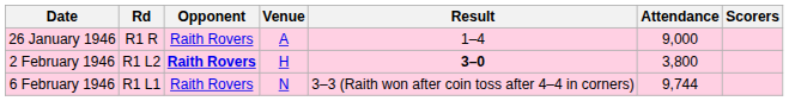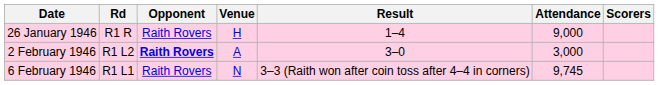26 January 1946 | Venue: A -> H
2 February 1946 | Venue: H -> A
2 February 1946 | Result: bold -> normal
2 February 1946 | Attendance: 3,800 -> 3,000
6 February 1946 | Attendance: 9,744 -> 9,745
